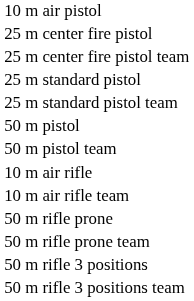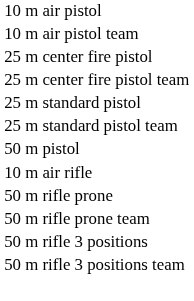+ row: 10 m air pistol team
- row: 50 m pistol team
- row: 10 m air rifle team
